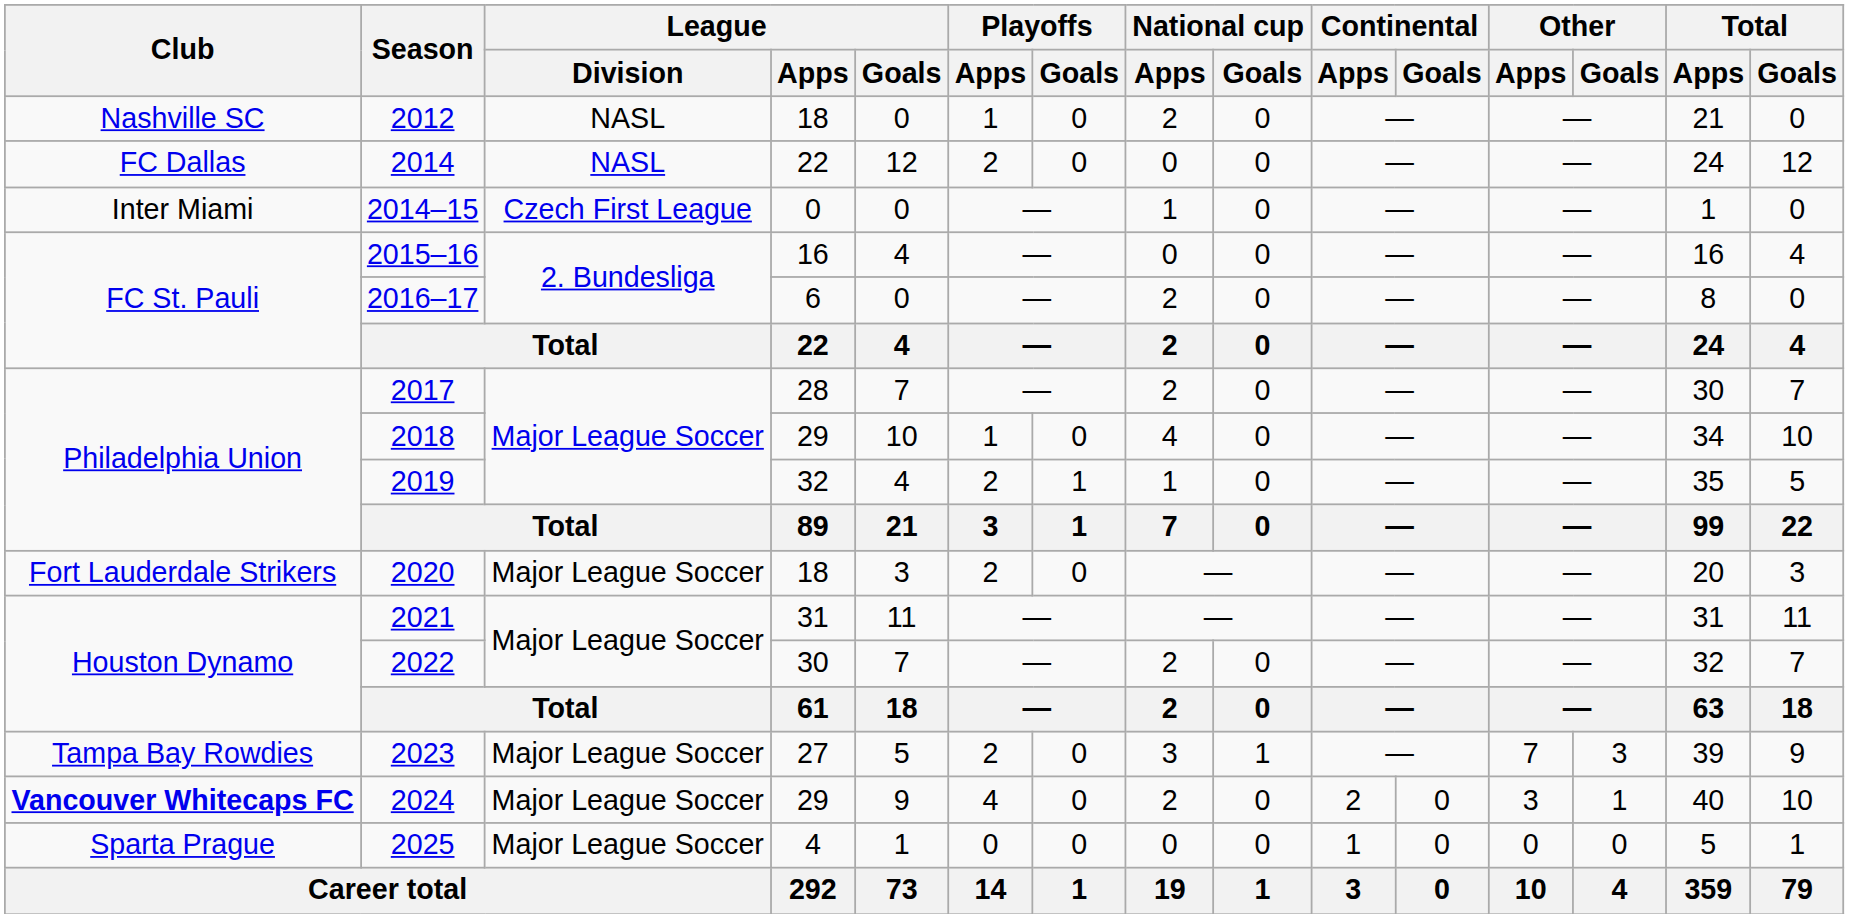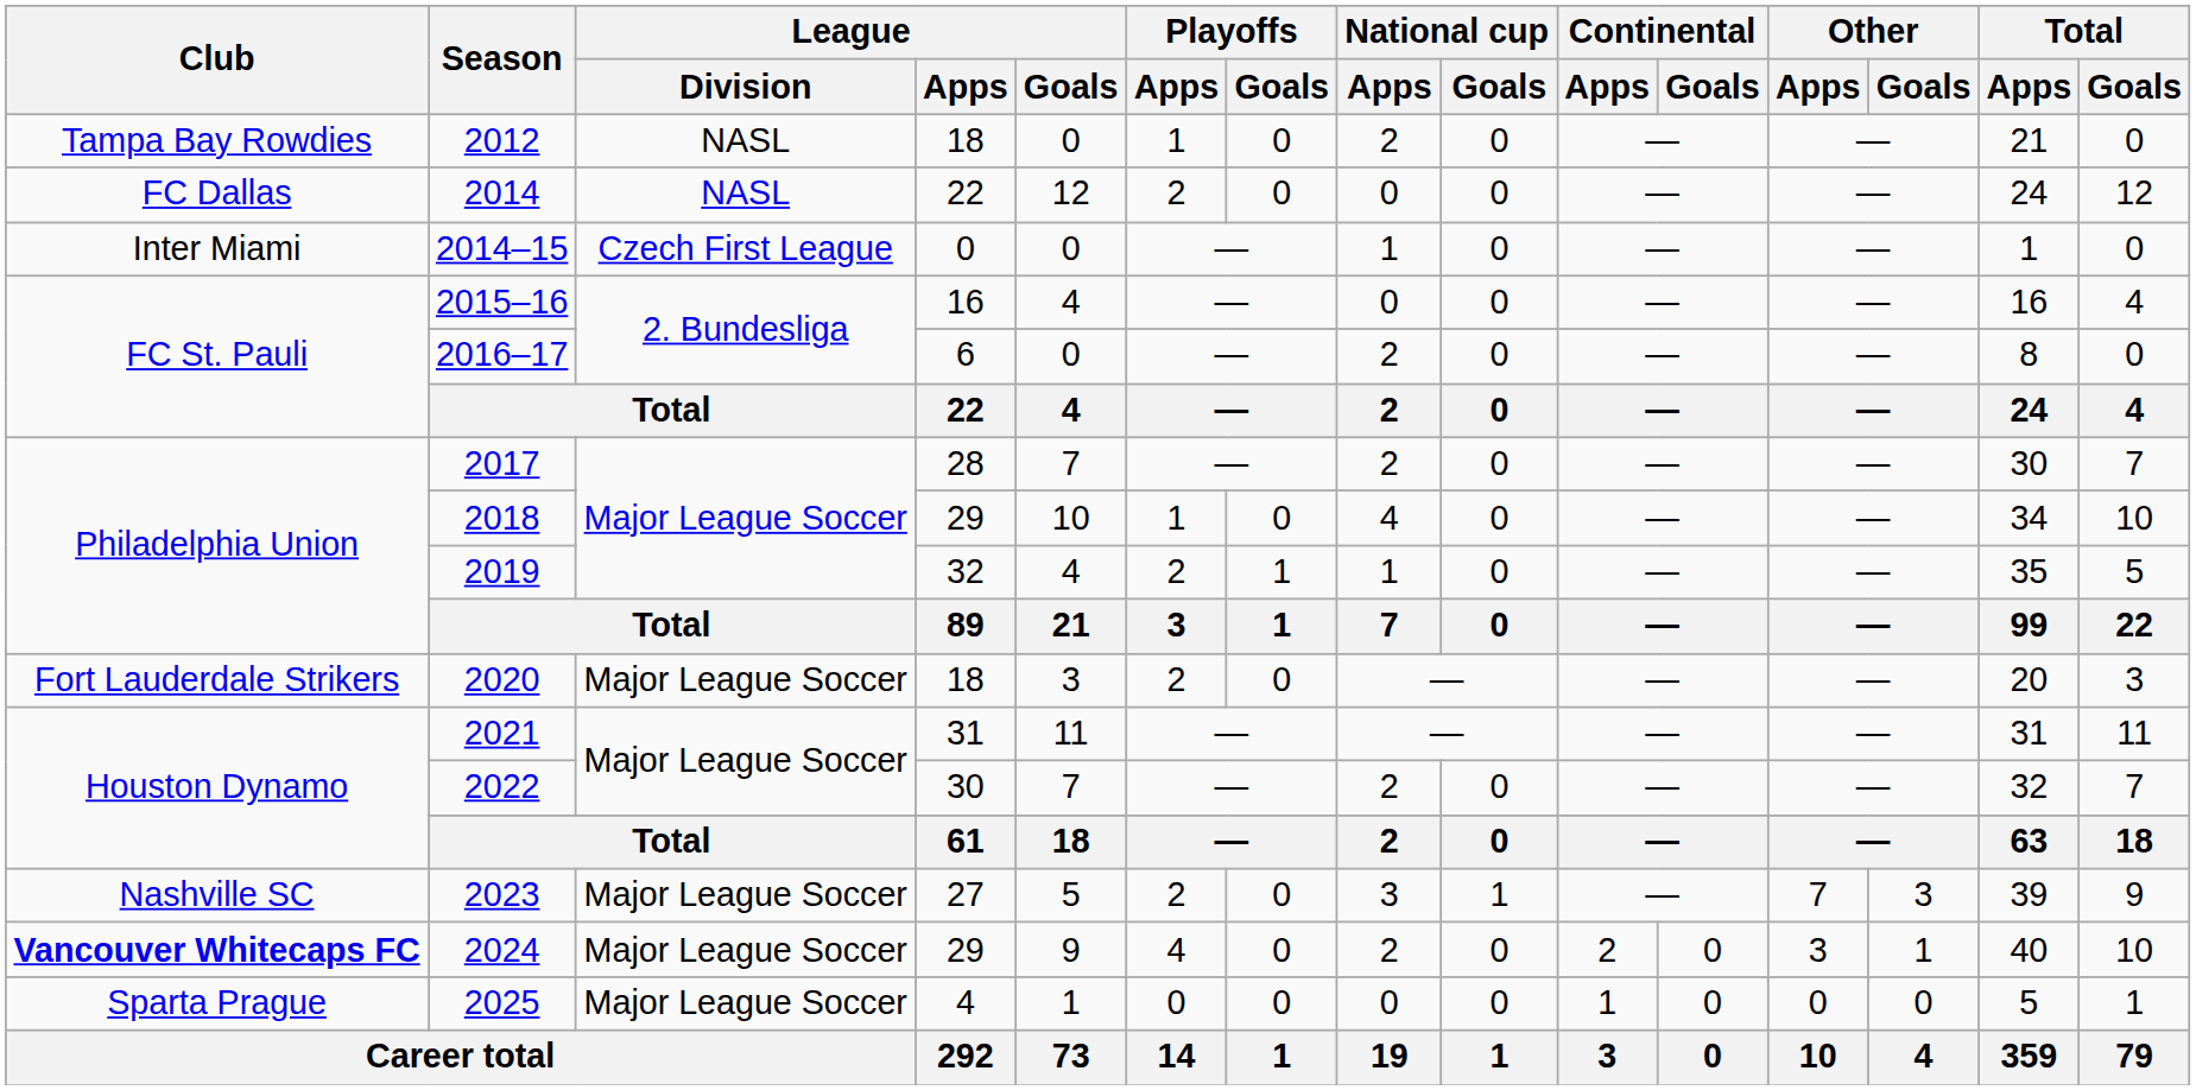2012 | Club: Nashville SC -> Tampa Bay Rowdies
2023 | Club: Tampa Bay Rowdies -> Nashville SC
